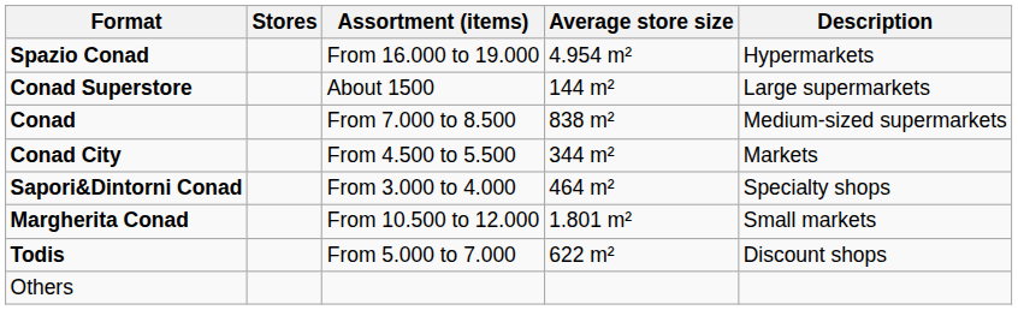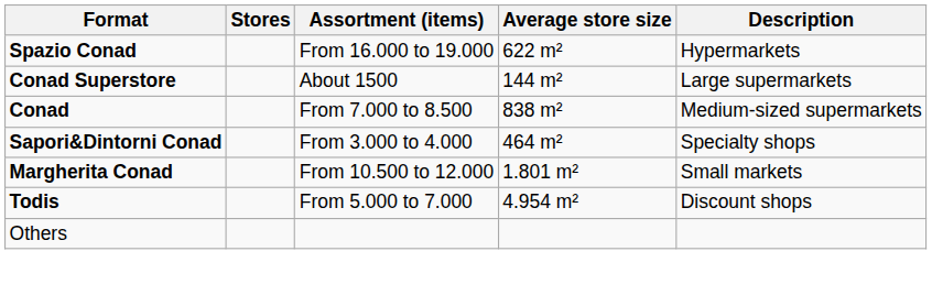Spazio Conad | Average store size: 4.954 m² -> 622 m²
- row: Conad City | From 4.500 to 5.500 | 344 m² | Markets
Todis | Average store size: 622 m² -> 4.954 m²
